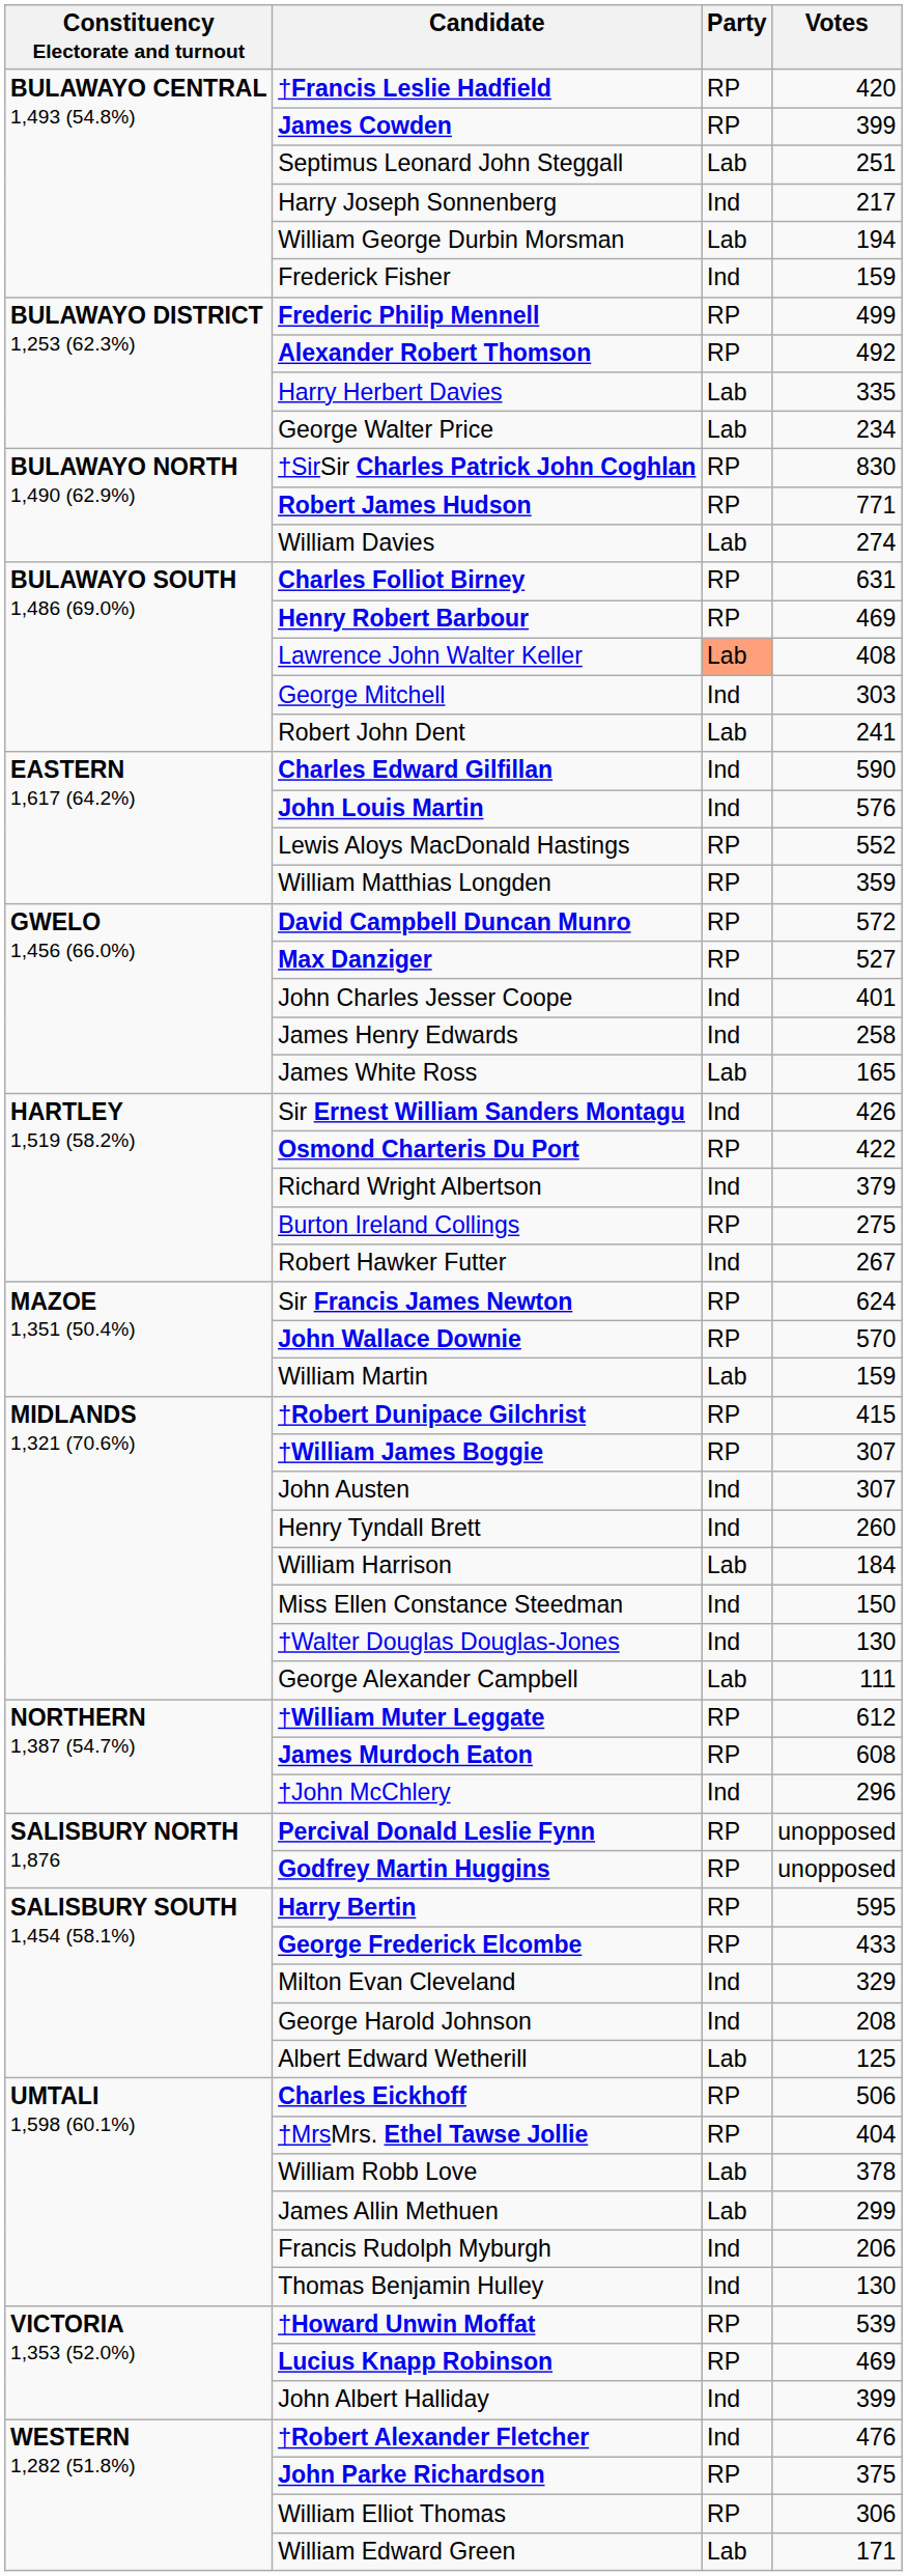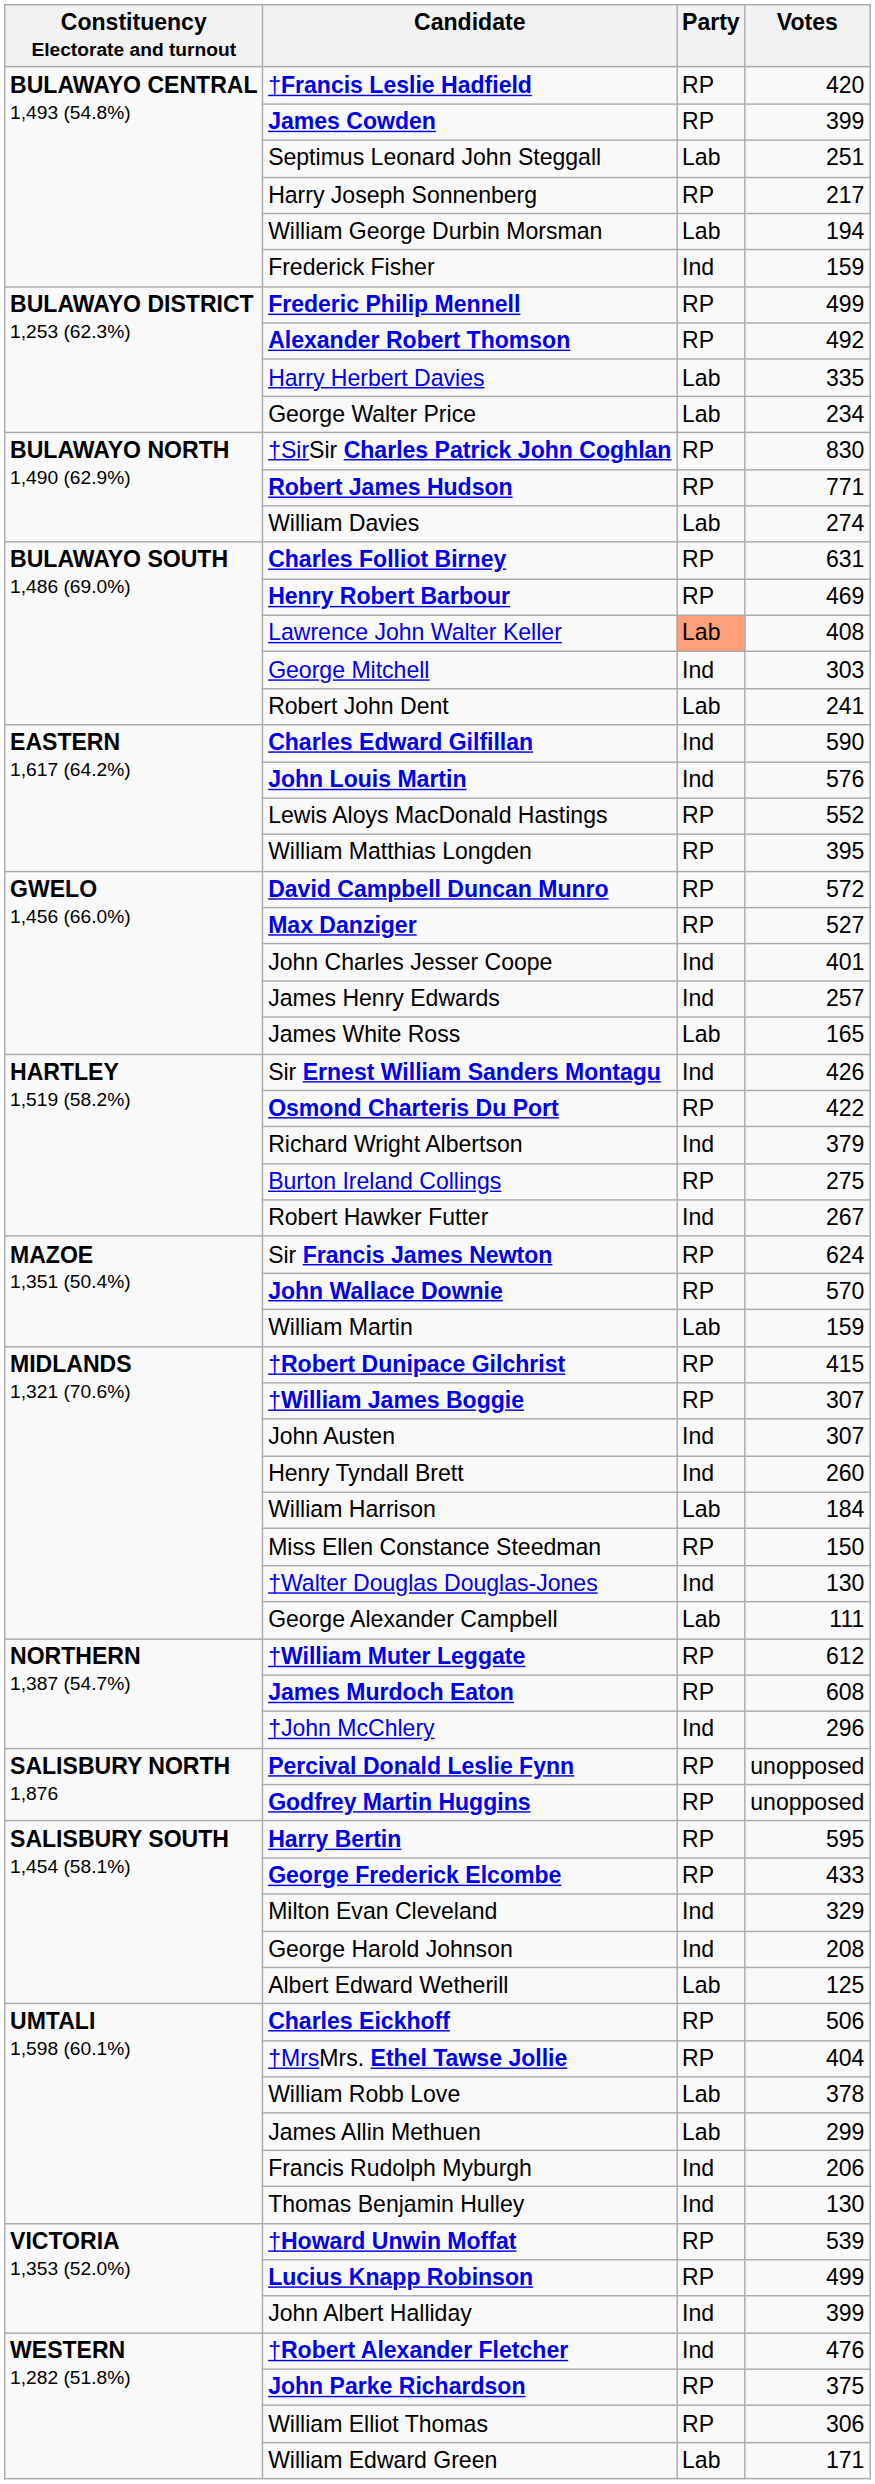Harry Joseph Sonnenberg | Party: Ind -> RP
William Matthias Longden | Votes: 359 -> 395
James Henry Edwards | Votes: 258 -> 257
Miss Ellen Constance Steedman | Party: Ind -> RP
Lucius Knapp Robinson | Votes: 469 -> 499
